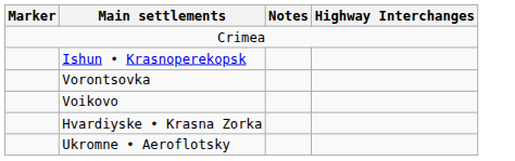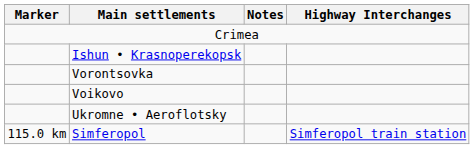- row: Hvardiyske • Krasna Zorka
+ row: 115.0 km | Simferopol | Simferopol train station
